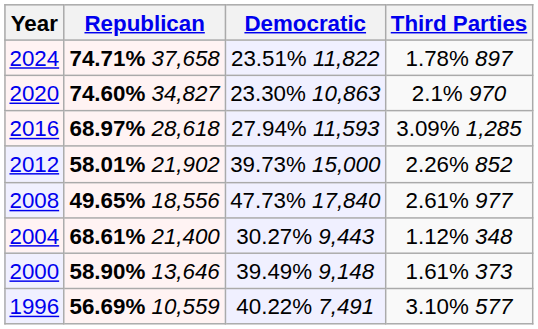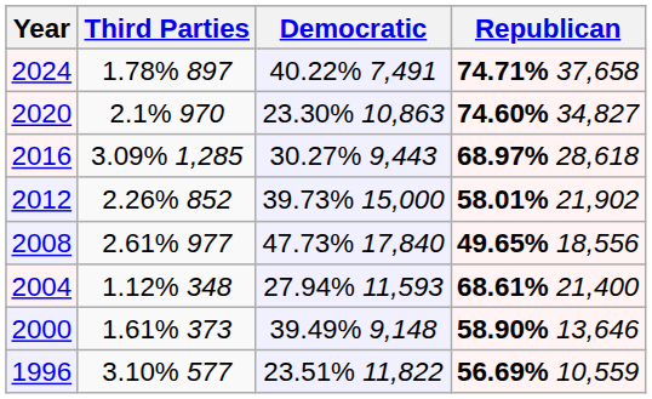columns swapped: Republican <-> Third Parties
2024 | Democratic: 23.51% 11,822 -> 40.22% 7,491
2016 | Democratic: 27.94% 11,593 -> 30.27% 9,443
2004 | Democratic: 30.27% 9,443 -> 27.94% 11,593
1996 | Democratic: 40.22% 7,491 -> 23.51% 11,822
